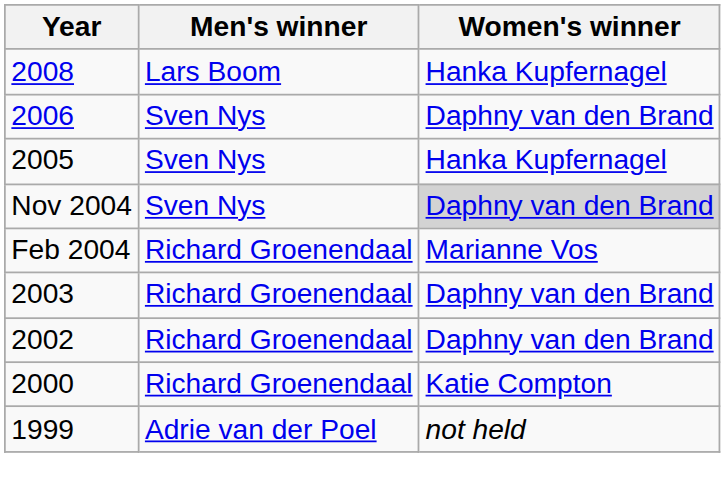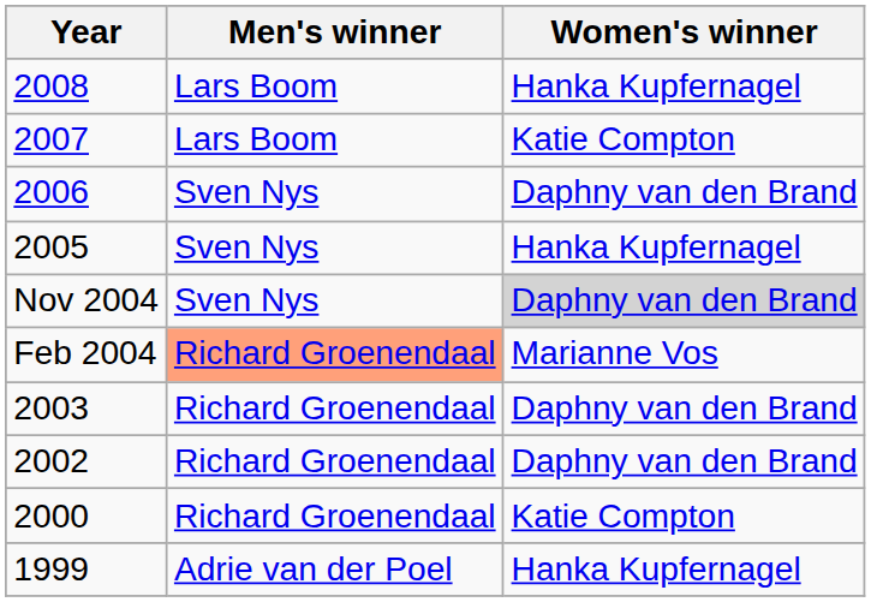+ row: 2007 | Lars Boom | Katie Compton
Feb 2004 | Men's winner: no background -> lightsalmon background
1999 | Women's winner: not held -> Hanka Kupfernagel
